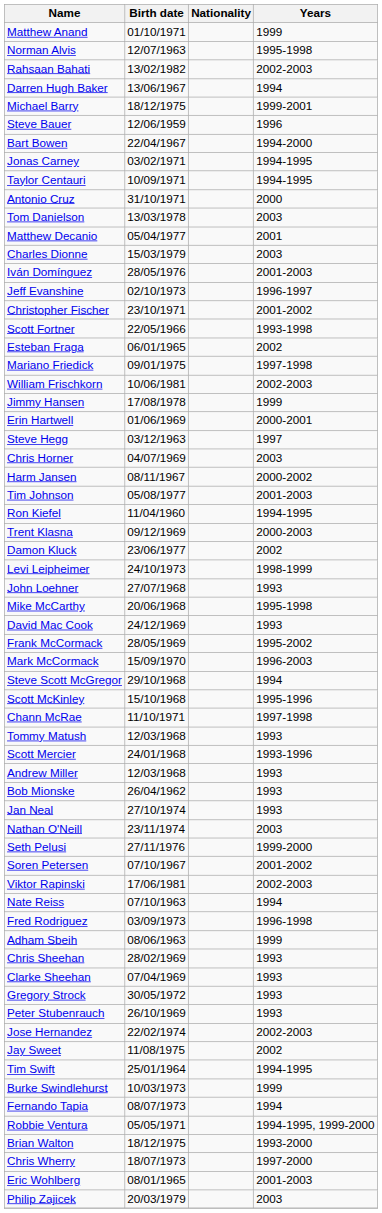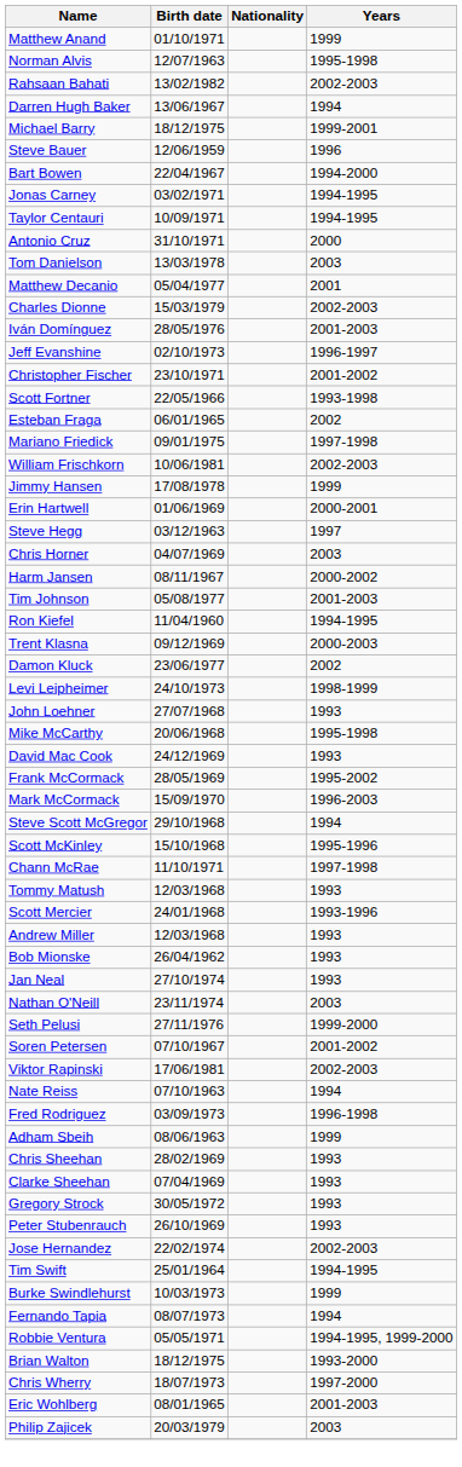Charles Dionne | Years: 2003 -> 2002-2003
- row: Jay Sweet | 11/08/1975 | 2002
